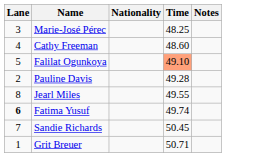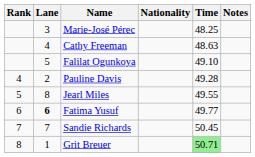+ column: Rank | 4 | 5 | 6 | 7 | 8
Cathy Freeman | Time: 48.60 -> 48.63
Falilat Ogunkoya | Time: lightsalmon background -> no background
Fatima Yusuf | Time: 49.74 -> 49.77
Grit Breuer | Time: no background -> lightgreen background
